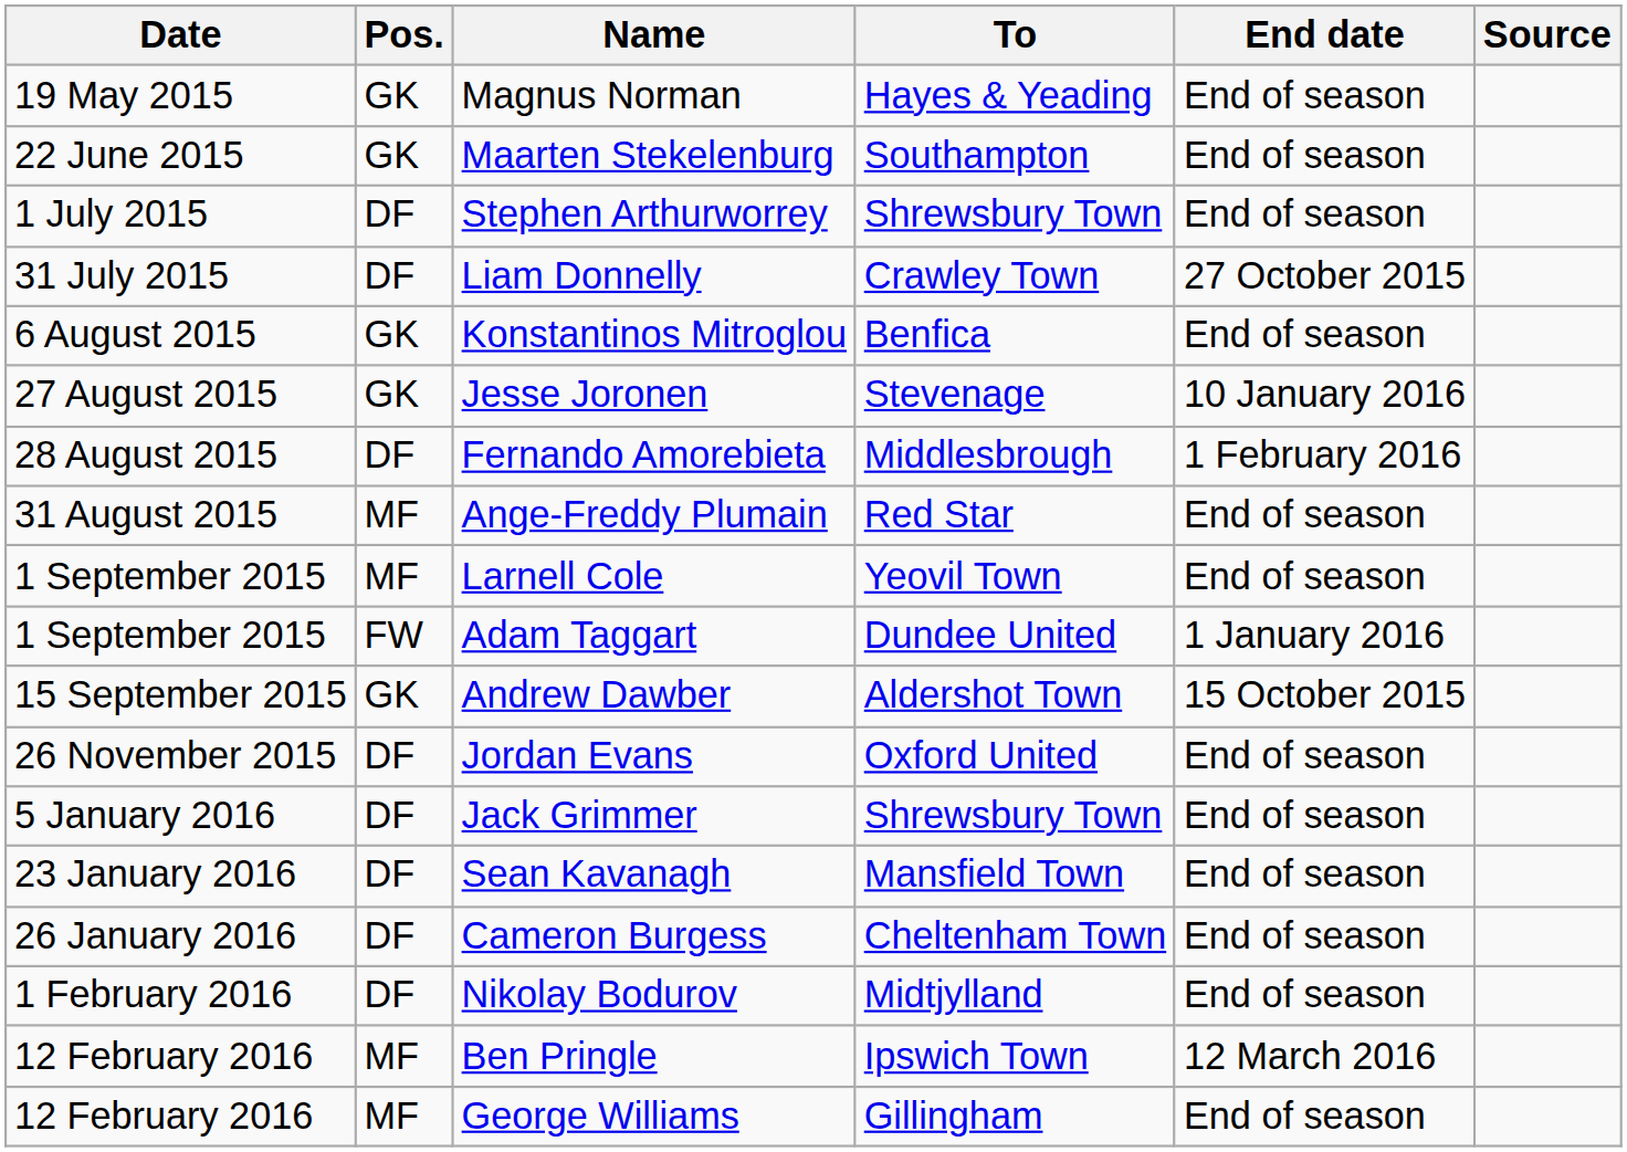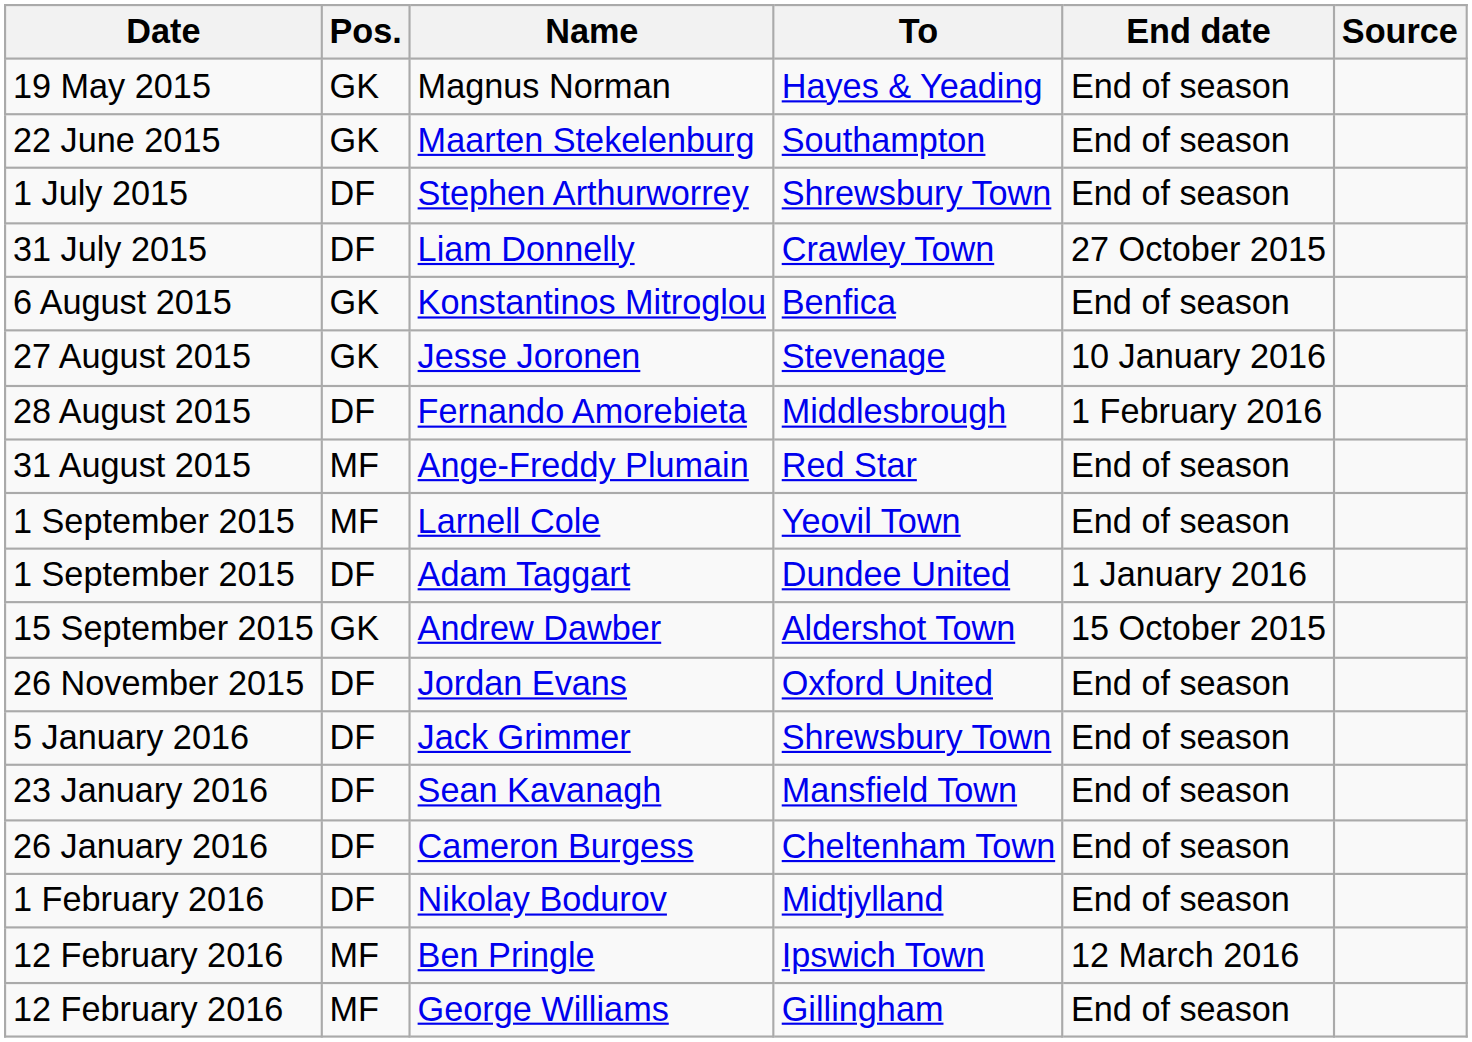Adam Taggart | Pos.: FW -> DF
